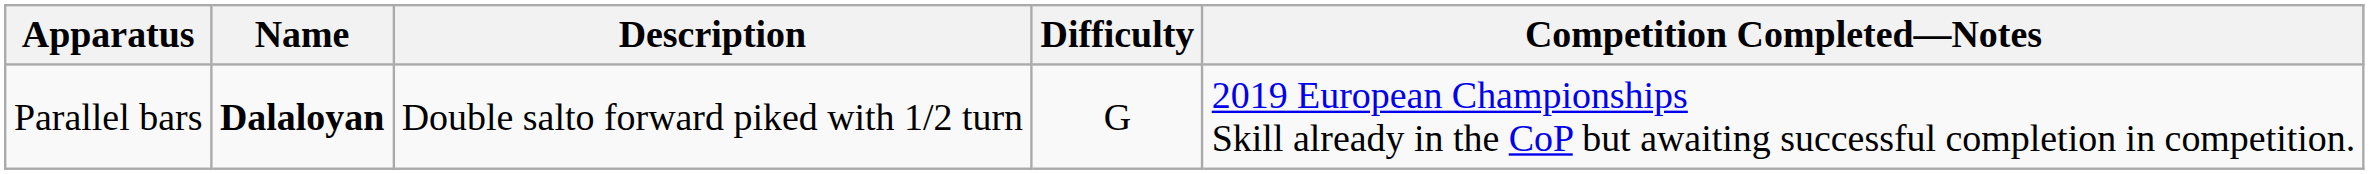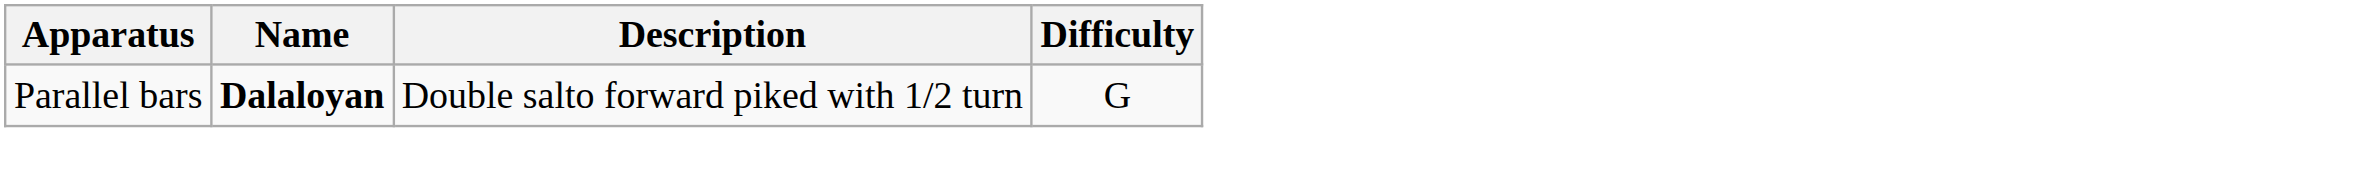- column: Competition Completed—Notes | 2019 European Championships Skill already in the CoP but awaiting successful completion in competition.
